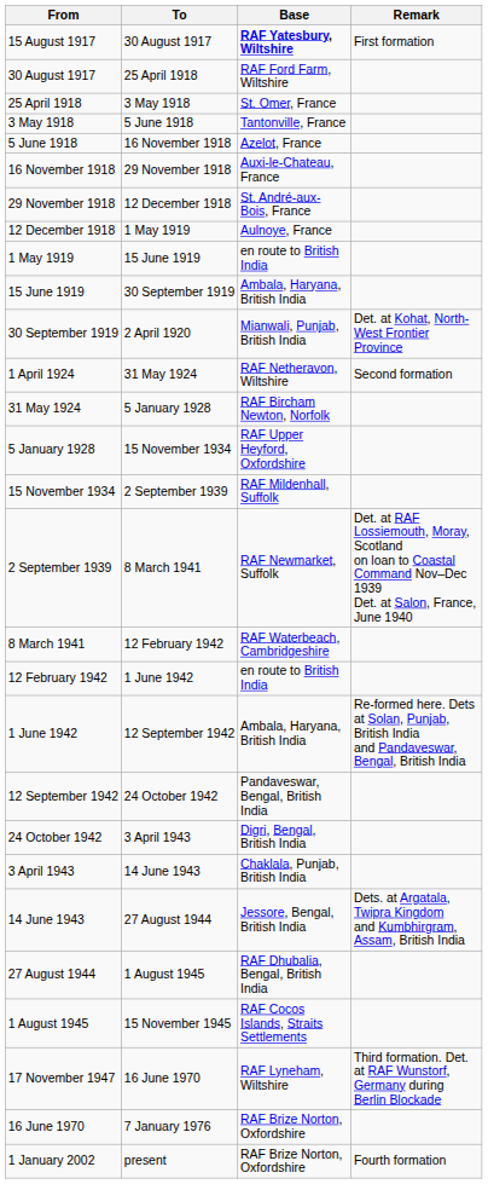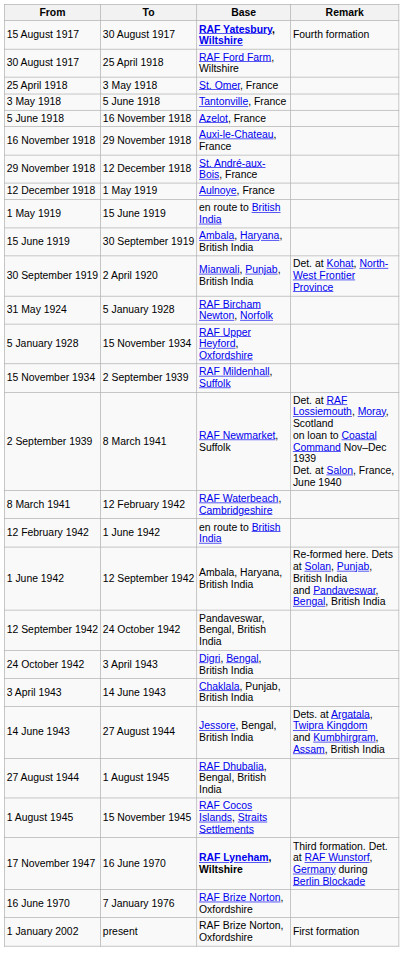15 August 1917 | Remark: First formation -> Fourth formation
- row: 1 April 1924 | 31 May 1924 | RAF Netheravon, Wiltshire | Second formation
17 November 1947 | Base: normal -> bold
1 January 2002 | Remark: Fourth formation -> First formation
